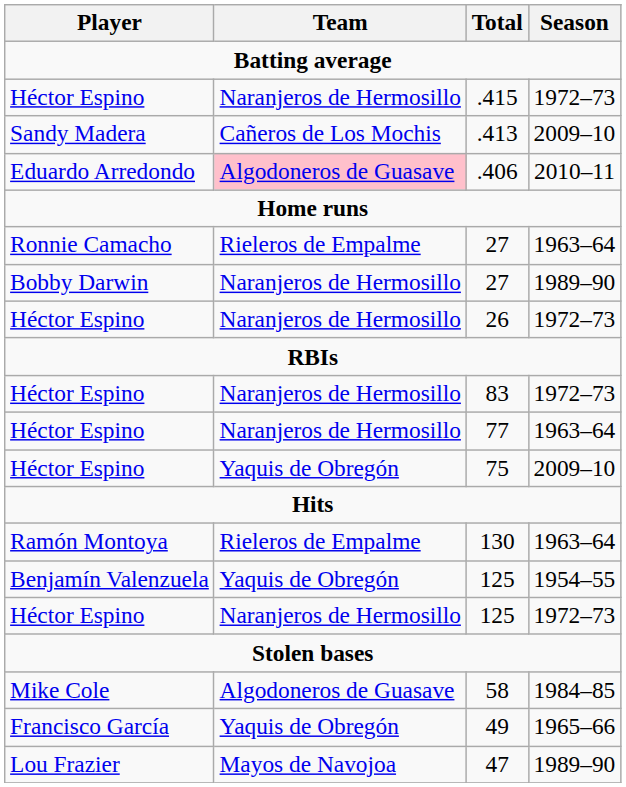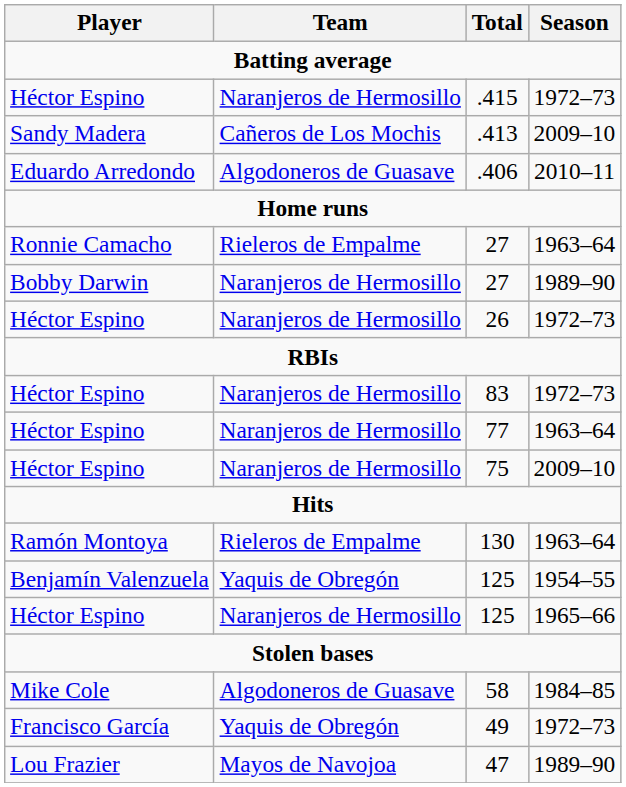.406 | Team: pink background -> no background
75 | Team: Yaquis de Obregón -> Naranjeros de Hermosillo
Héctor Espino / 125 | Season: 1972–73 -> 1965–66
49 | Season: 1965–66 -> 1972–73
